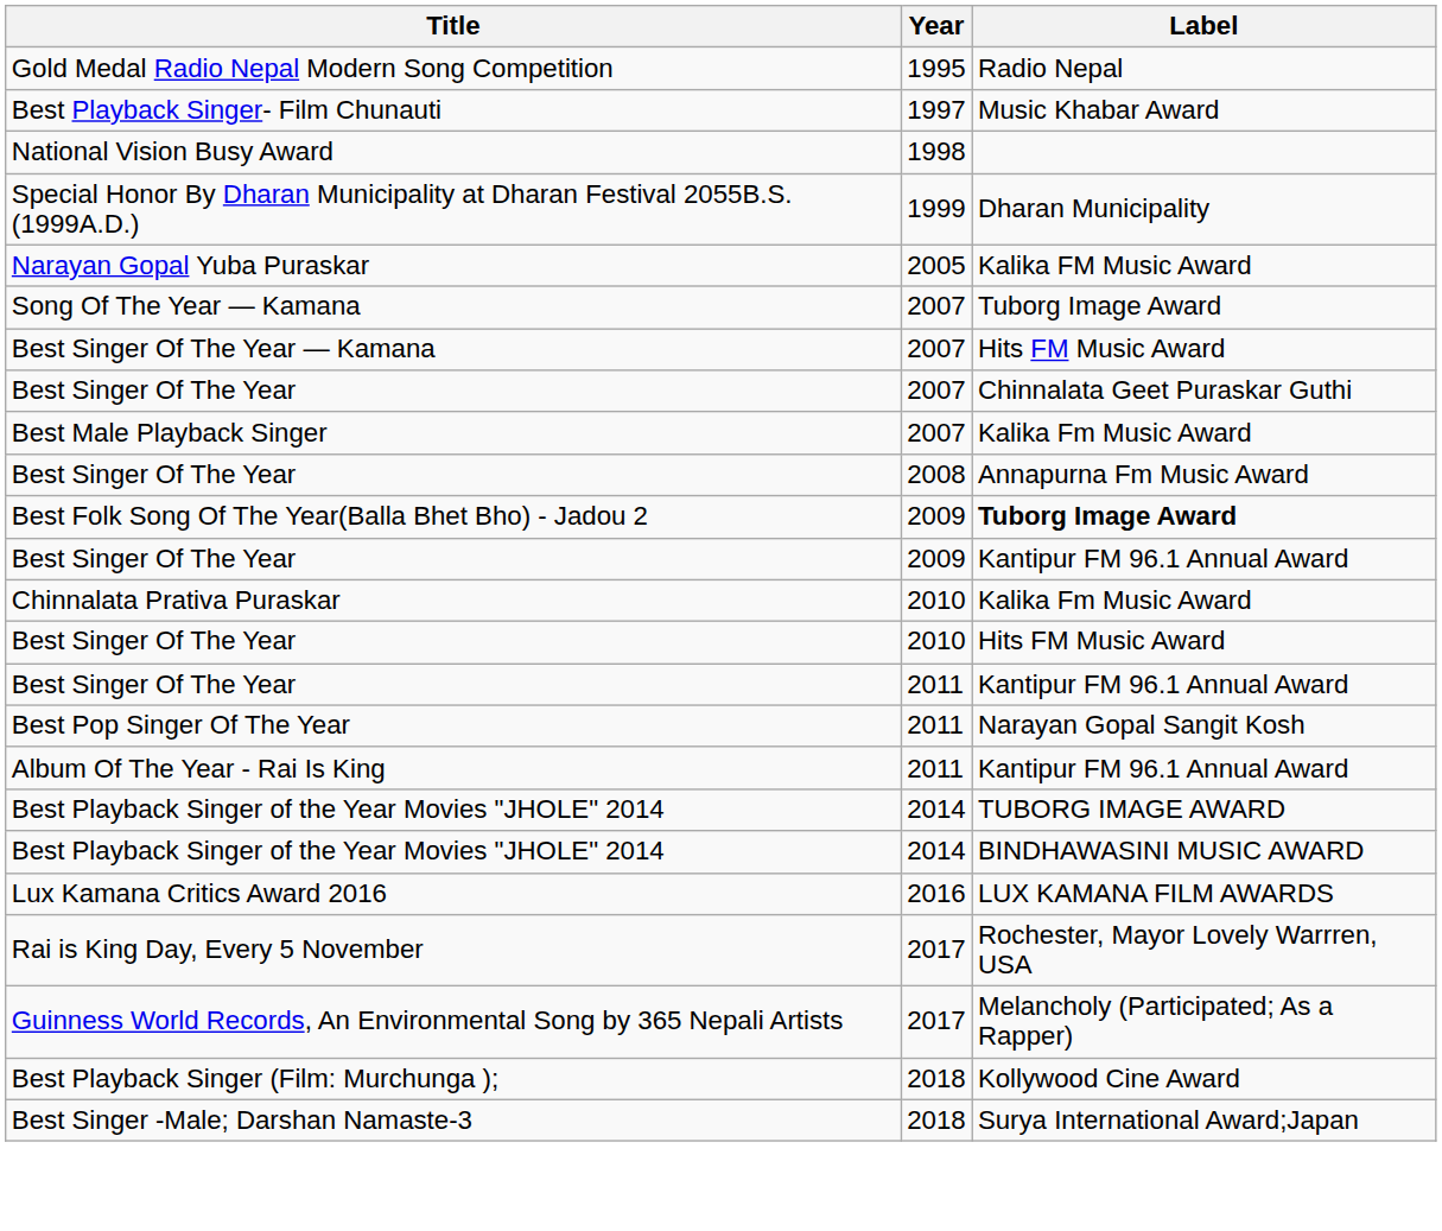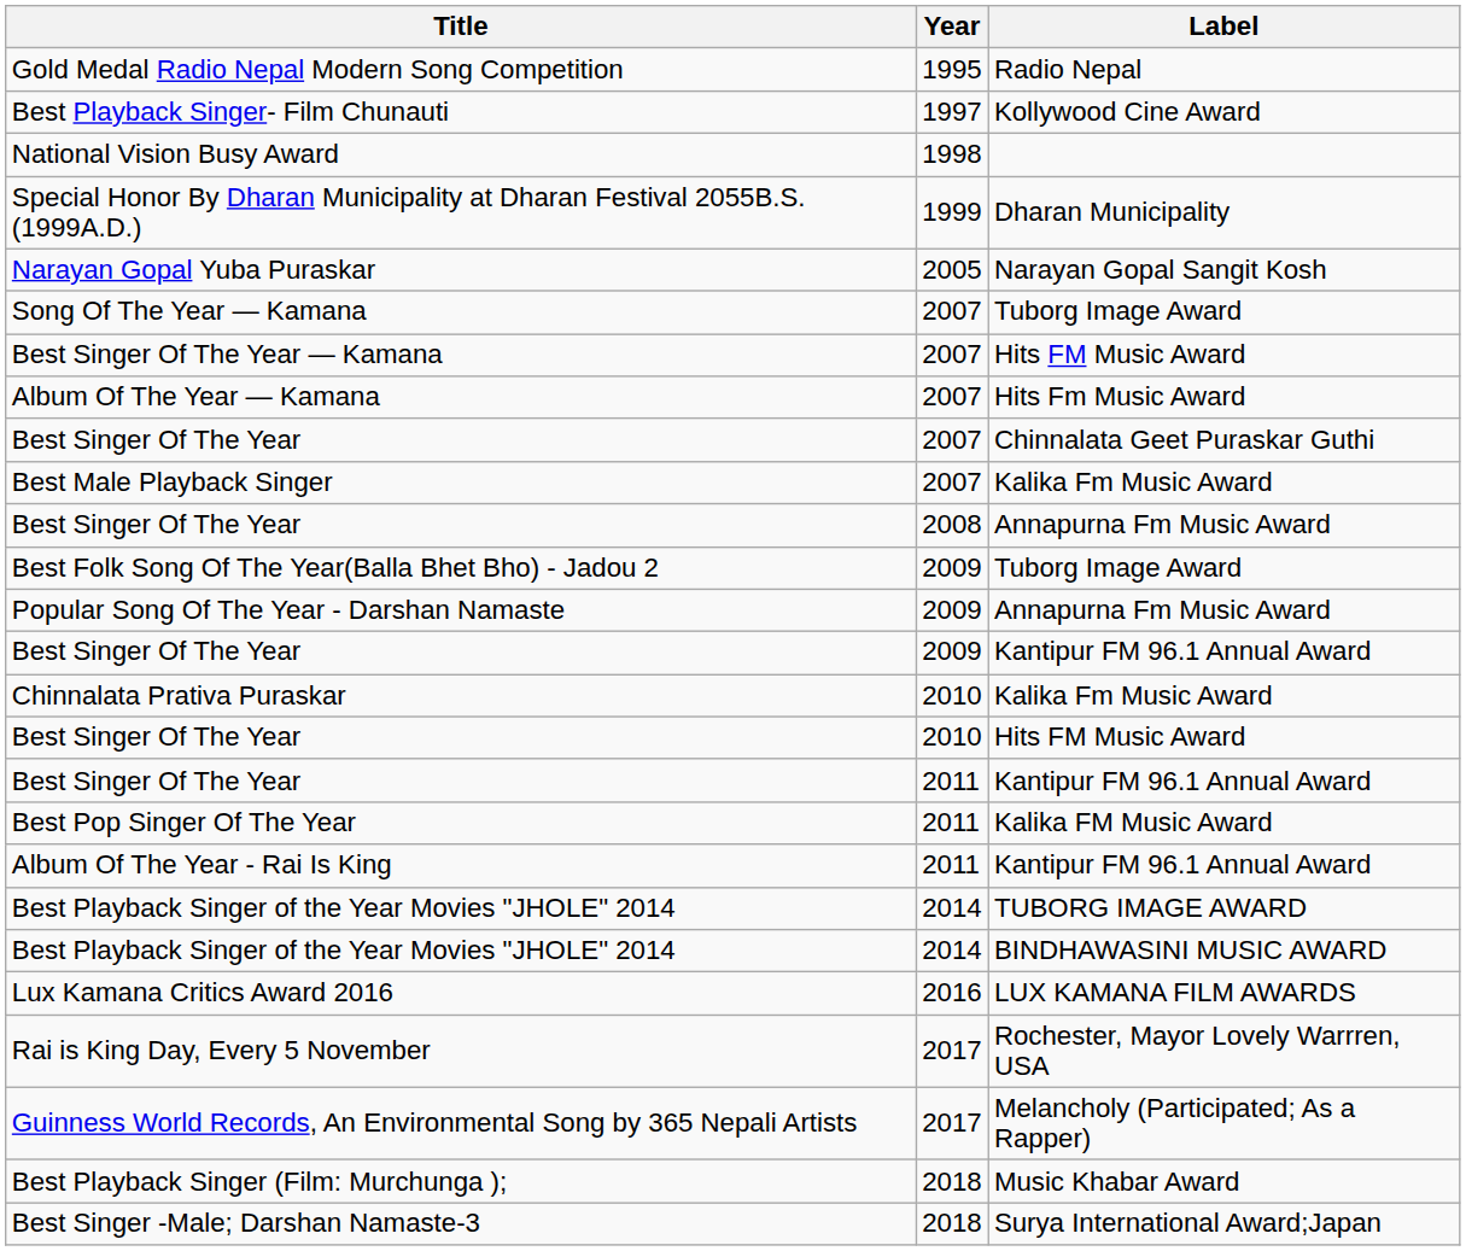Best Playback Singer- Film Chunauti | Label: Music Khabar Award -> Kollywood Cine Award
Narayan Gopal Yuba Puraskar | Label: Kalika FM Music Award -> Narayan Gopal Sangit Kosh
+ row: Album Of The Year — Kamana | 2007 | Hits Fm Music Award
Best Folk Song Of The Year(Balla Bhet Bho) - Jadou 2 | Label: bold -> normal
+ row: Popular Song Of The Year - Darshan Namaste | 2009 | Annapurna Fm Music Award
Best Pop Singer Of The Year | Label: Narayan Gopal Sangit Kosh -> Kalika FM Music Award
Best Playback Singer (Film: Murchunga ); | Label: Kollywood Cine Award -> Music Khabar Award
